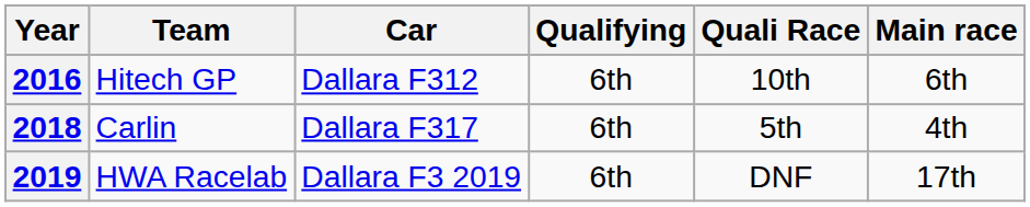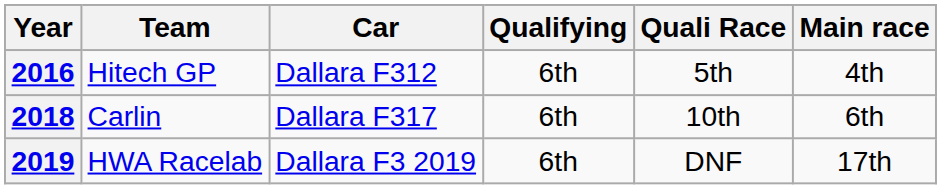2016 | Quali Race: 10th -> 5th
2016 | Main race: 6th -> 4th
2018 | Quali Race: 5th -> 10th
2018 | Main race: 4th -> 6th
